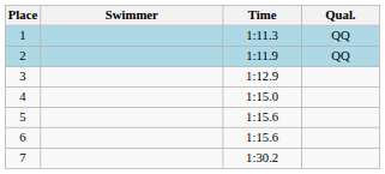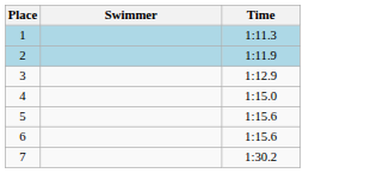- column: Qual. | QQ | QQ
